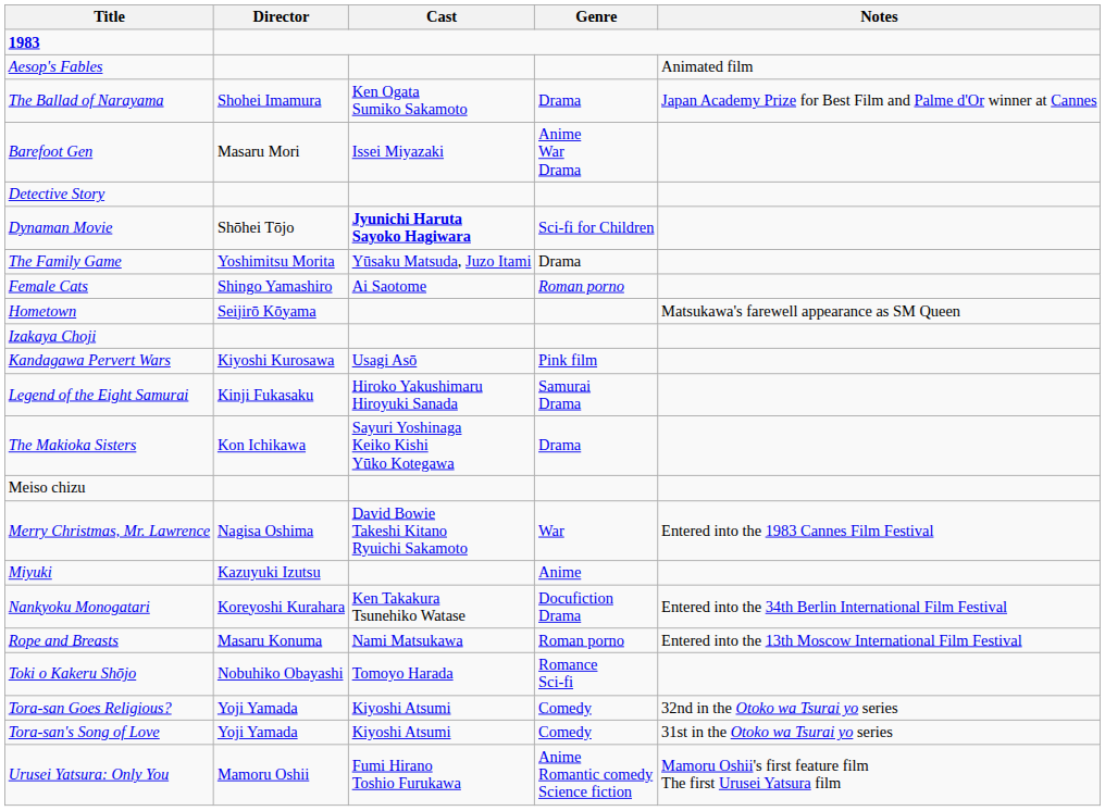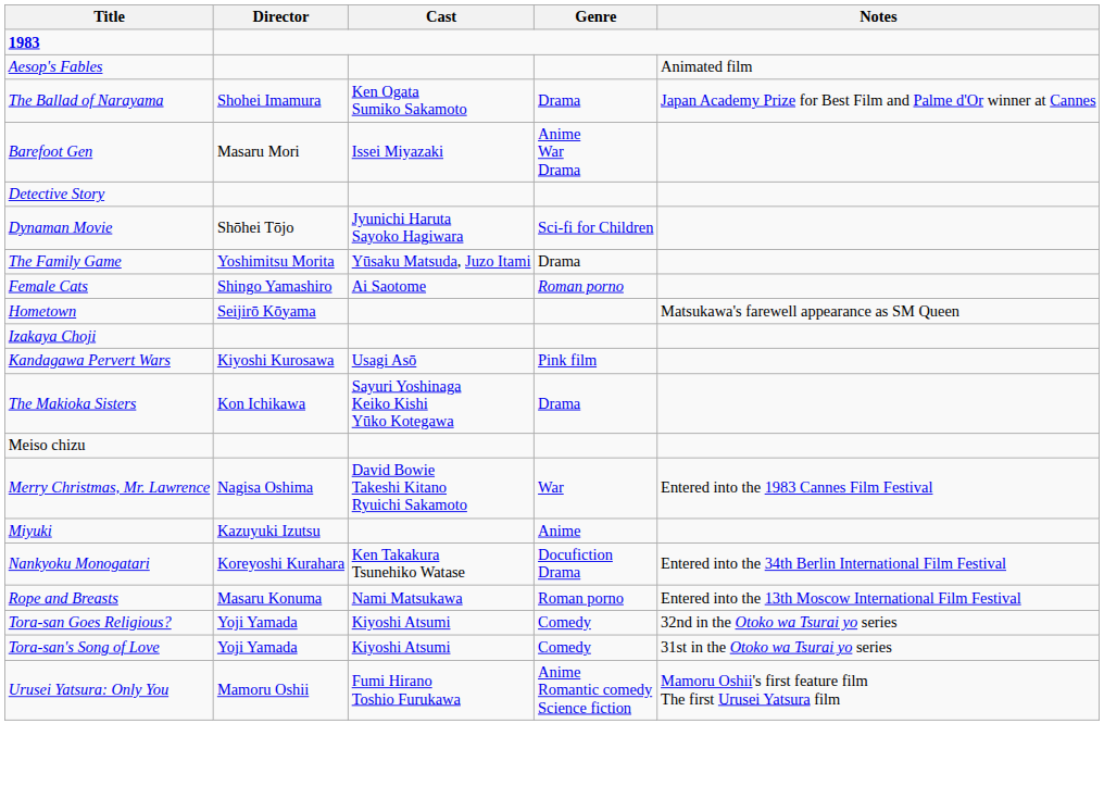Dynaman Movie | Cast: bold -> normal
- row: Legend of the Eight Samurai | Kinji Fukasaku | Hiroko Yakushimaru Hiroyuki Sanada | Samurai Drama
- row: Toki o Kakeru Shōjo | Nobuhiko Obayashi | Tomoyo Harada | Romance Sci-fi
